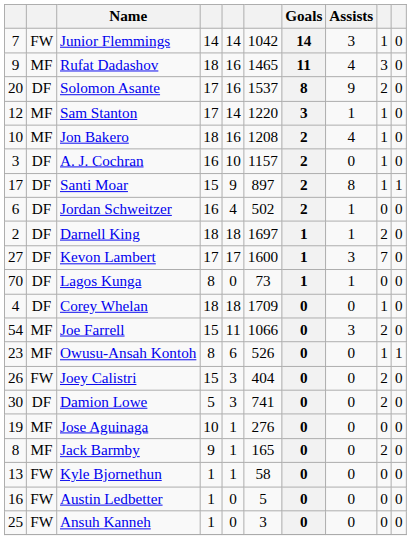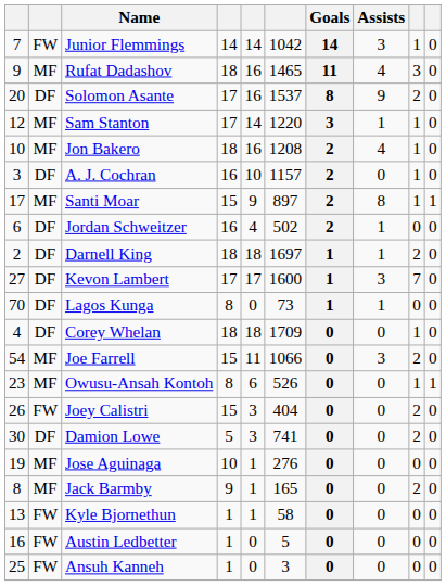Santi Moar | column 2: DF -> MF
